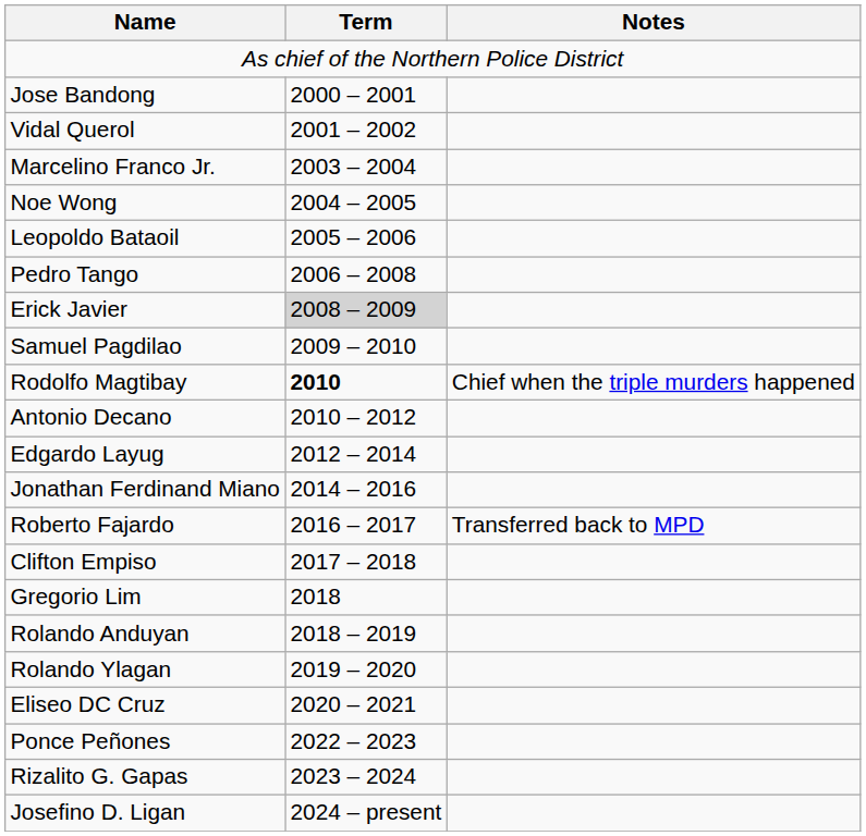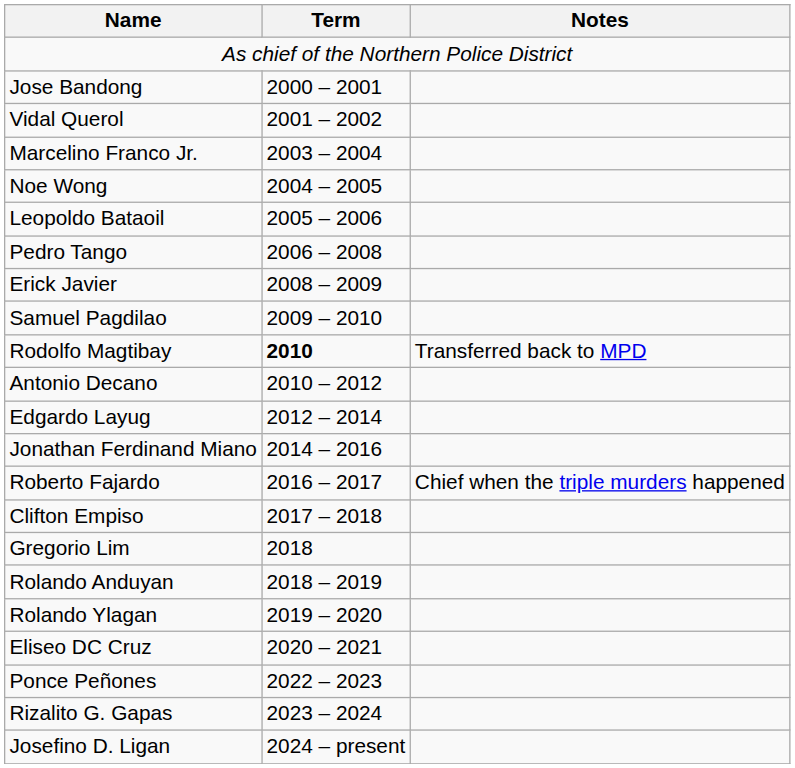Erick Javier | Term: lightgrey background -> no background
Rodolfo Magtibay | Notes: Chief when the triple murders happened -> Transferred back to MPD
Roberto Fajardo | Notes: Transferred back to MPD -> Chief when the triple murders happened
